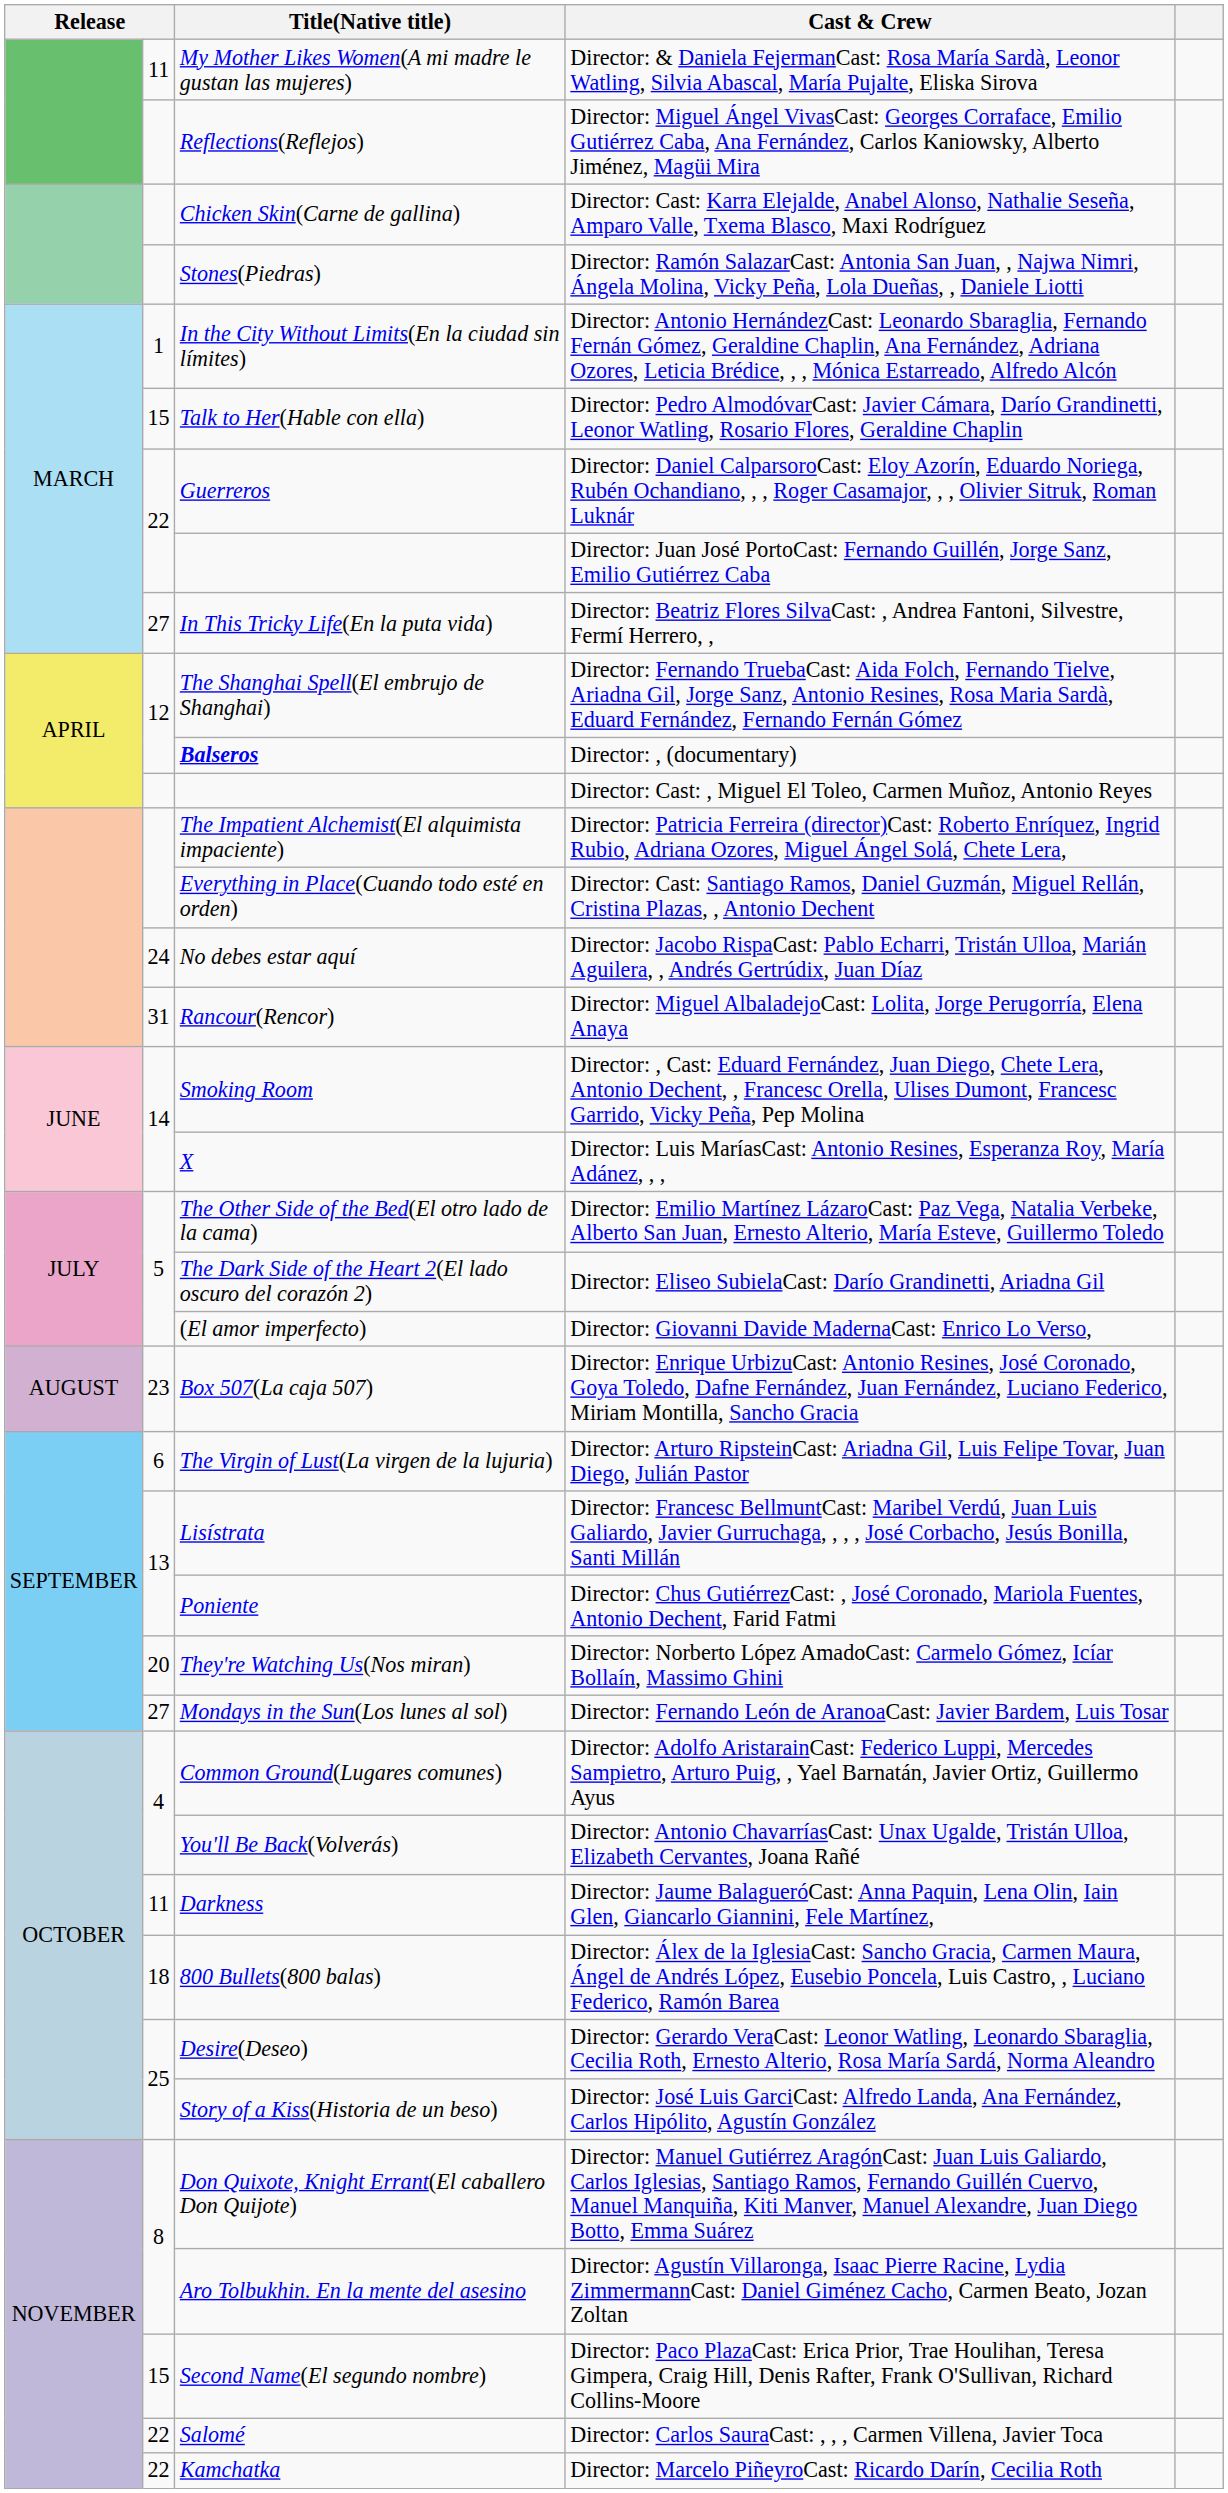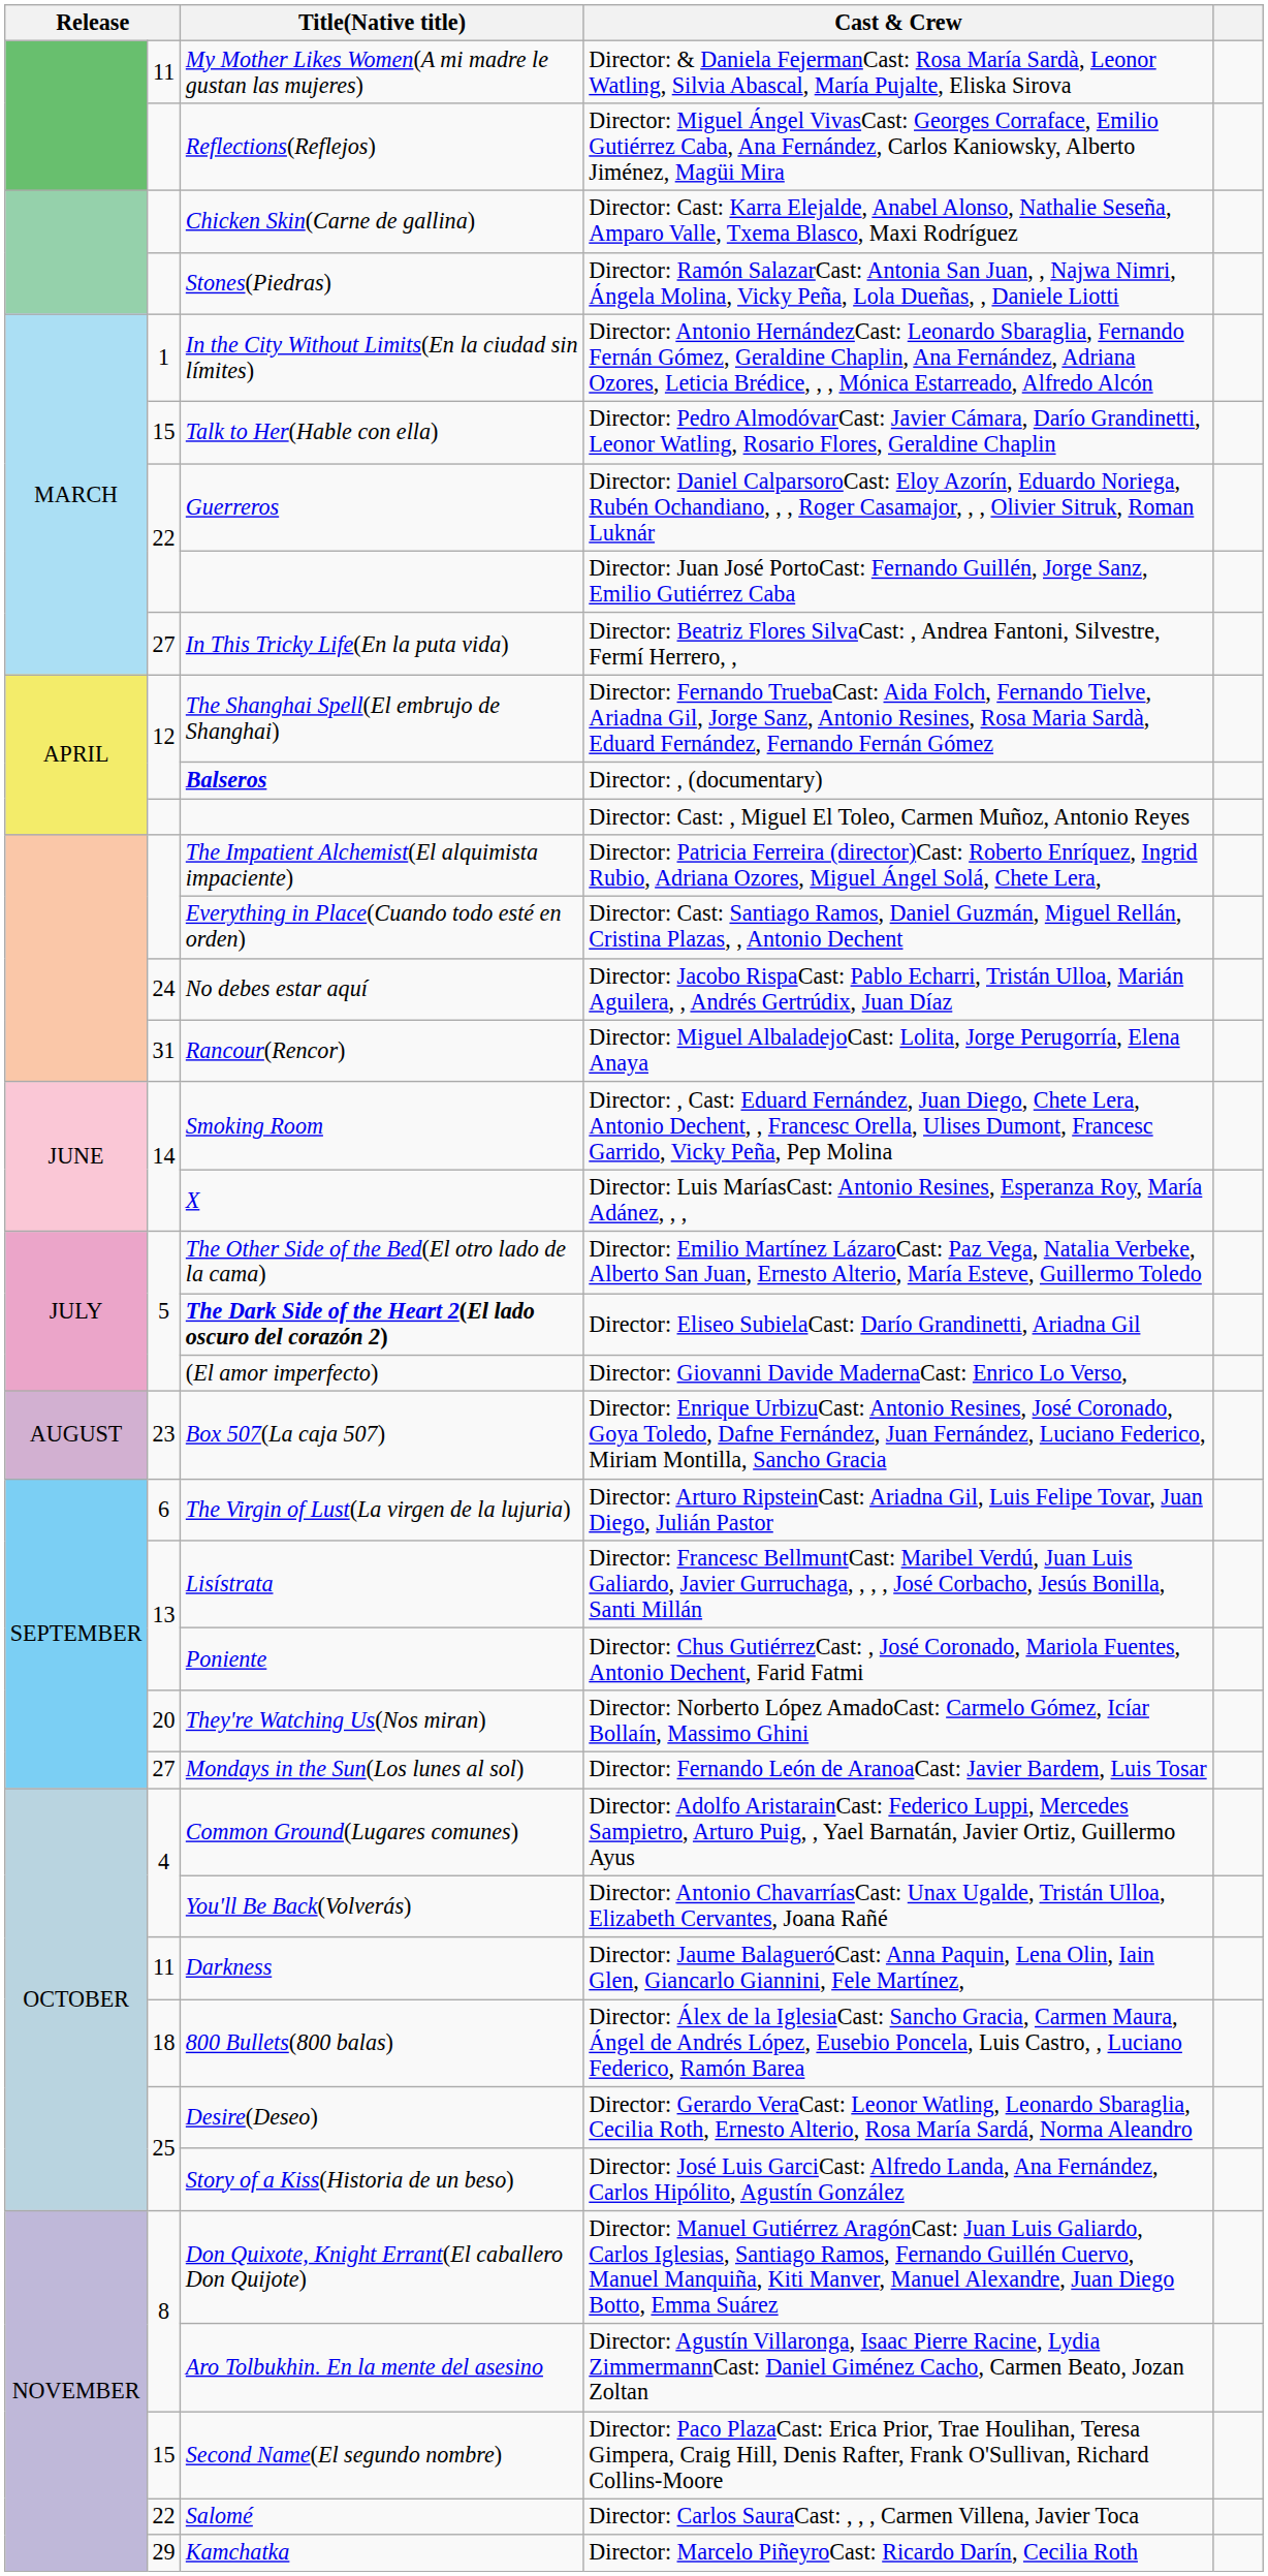Director: Eliseo SubielaCast: Darío Grandinetti, Ariadna Gil | Title(Native title): normal -> bold
Director: Marcelo PiñeyroCast: Ricardo Darín, Cecilia Roth | column 2: 22 -> 29
